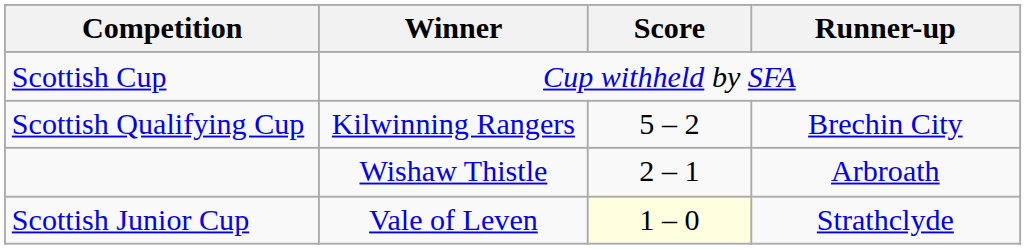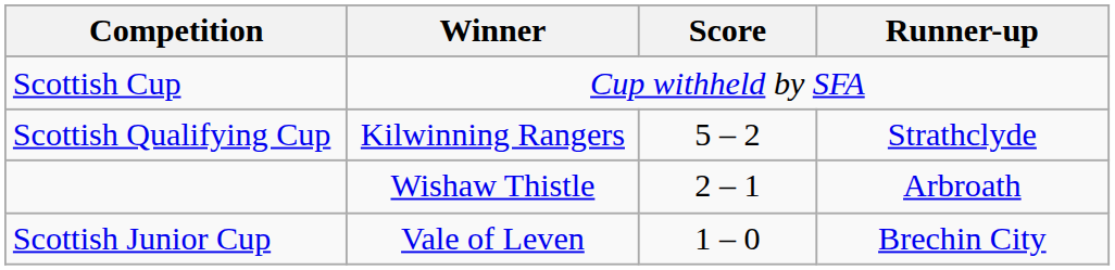Scottish Qualifying Cup | Runner-up: Brechin City -> Strathclyde
Scottish Junior Cup | Score: lightyellow background -> no background
Scottish Junior Cup | Runner-up: Strathclyde -> Brechin City
